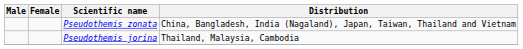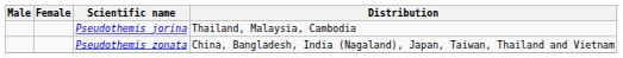rows swapped: Pseudothemis jorina <-> Pseudothemis zonata
